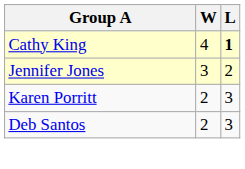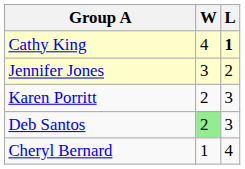Deb Santos | W: no background -> lightgreen background
+ row: Cheryl Bernard | 1 | 4
